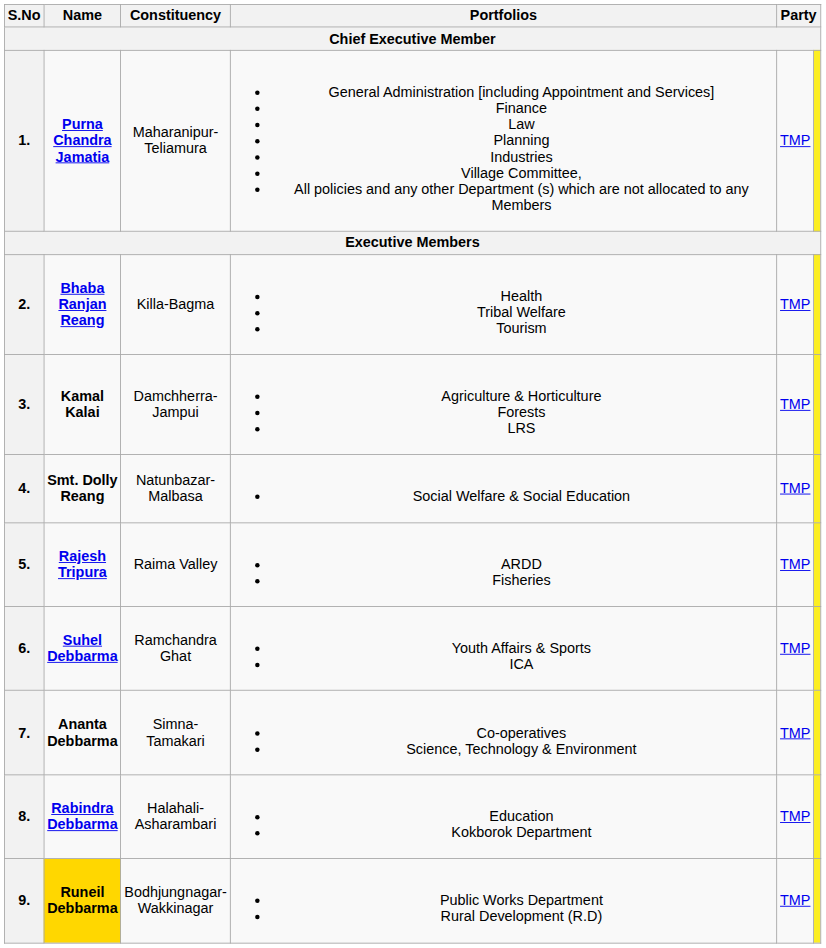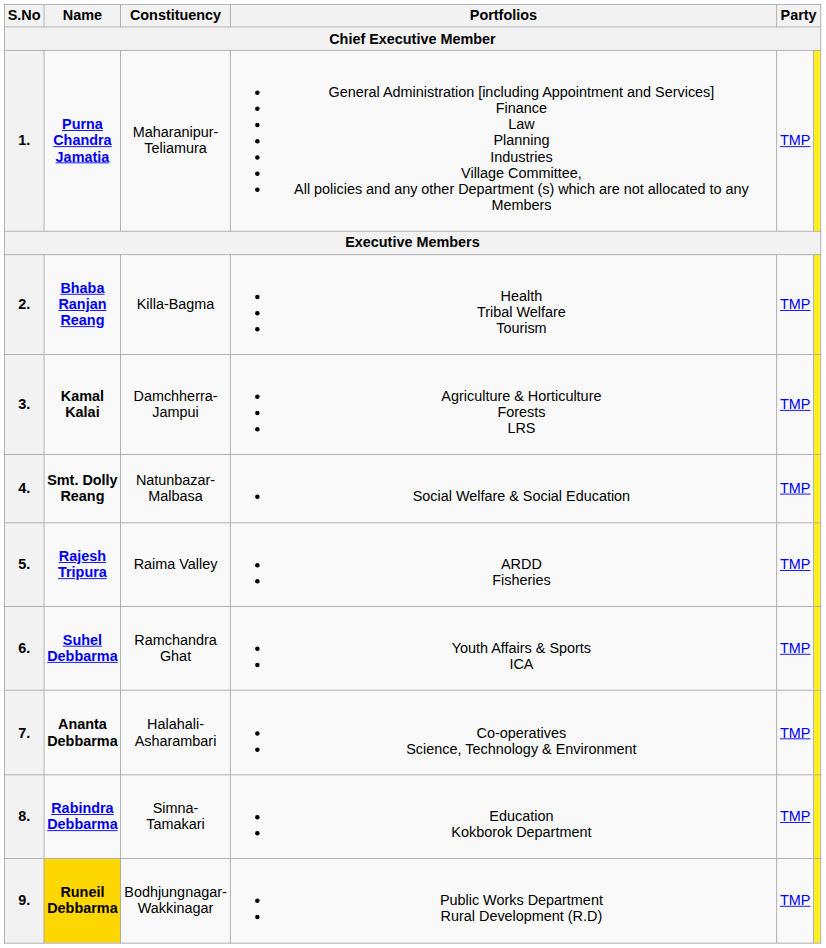7. | Constituency / Chief Executive Member: Simna-Tamakari -> Halahali-Asharambari
8. | Constituency / Chief Executive Member: Halahali-Asharambari -> Simna-Tamakari
